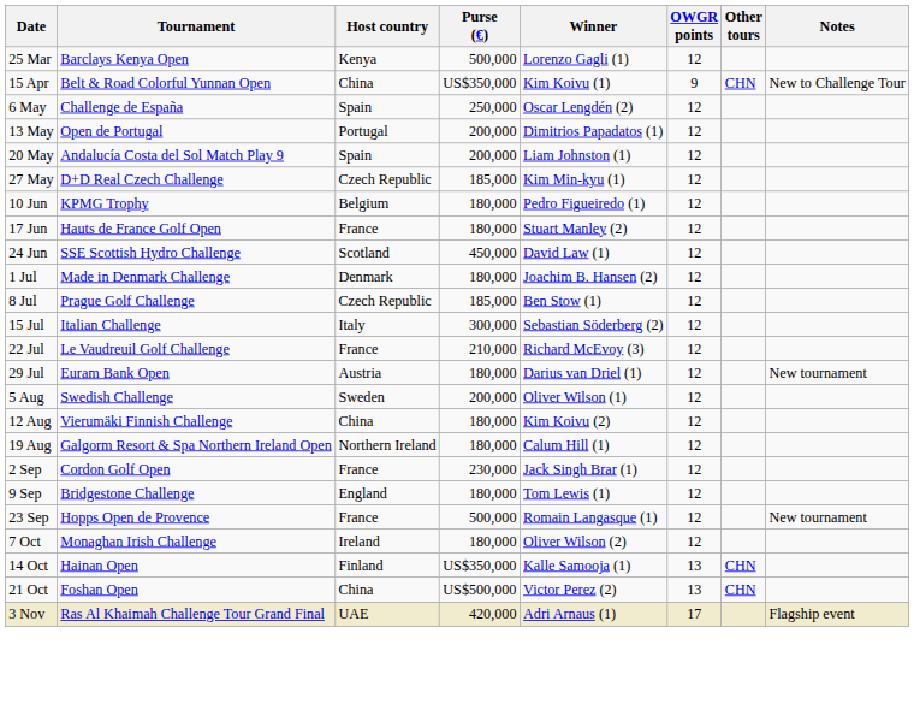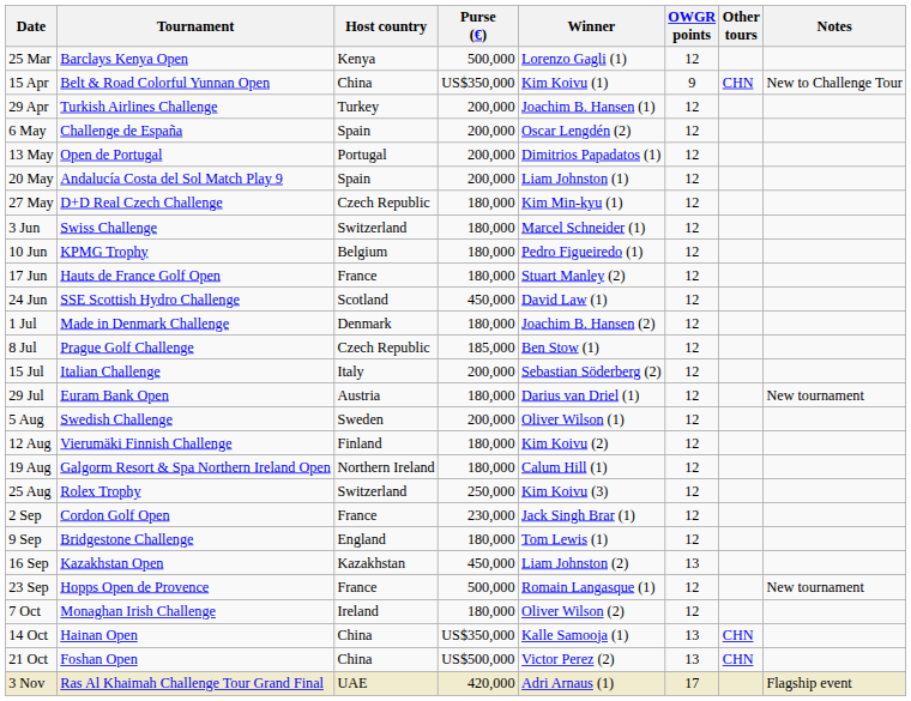+ row: 29 Apr | Turkish Airlines Challenge | Turkey | 200,000 | Joachim B. Hansen (1) | 12
6 May | Purse (€): 250,000 -> 200,000
27 May | Purse (€): 185,000 -> 180,000
+ row: 3 Jun | Swiss Challenge | Switzerland | 180,000 | Marcel Schneider (1) | 12
15 Jul | Purse (€): 300,000 -> 200,000
- row: 22 Jul | Le Vaudreuil Golf Challenge | France | 210,000 | Richard McEvoy (3) | 12
12 Aug | Host country: China -> Finland
+ row: 25 Aug | Rolex Trophy | Switzerland | 250,000 | Kim Koivu (3) | 12
+ row: 16 Sep | Kazakhstan Open | Kazakhstan | 450,000 | Liam Johnston (2) | 13
14 Oct | Host country: Finland -> China
